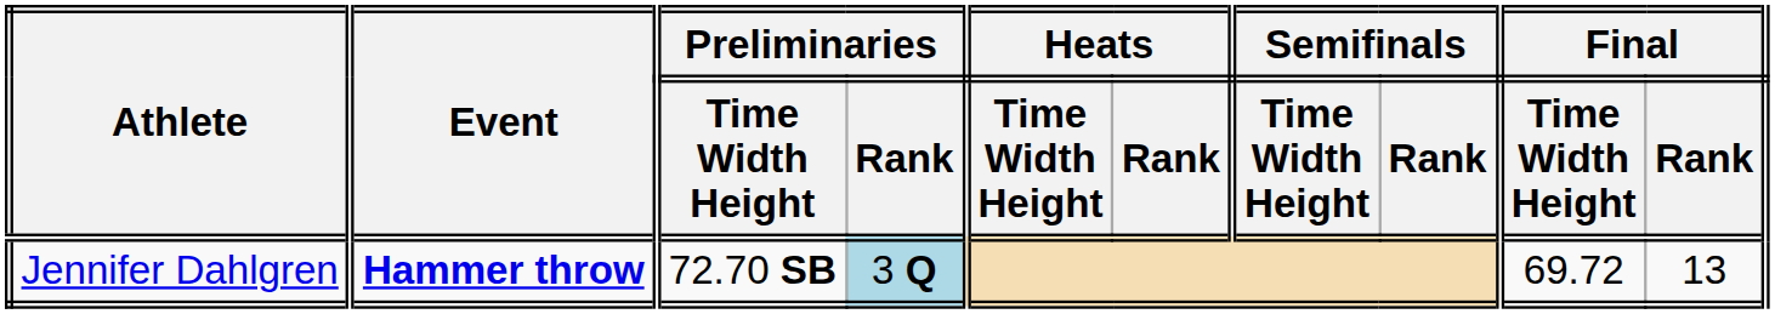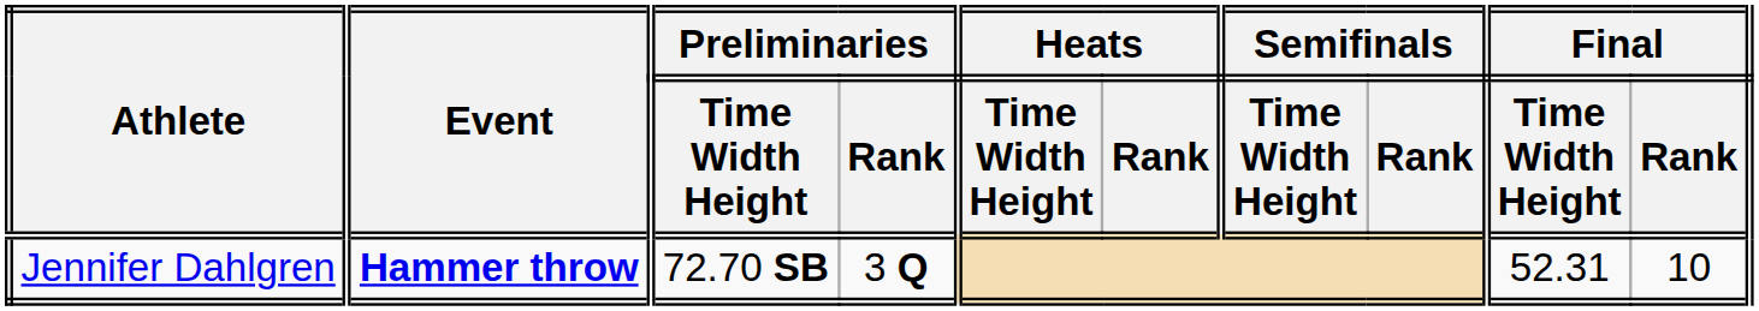Jennifer Dahlgren | Preliminaries / Rank: lightblue background -> no background
Jennifer Dahlgren | Final / Time Width Height: 69.72 -> 52.31
Jennifer Dahlgren | Final / Rank: 13 -> 10
